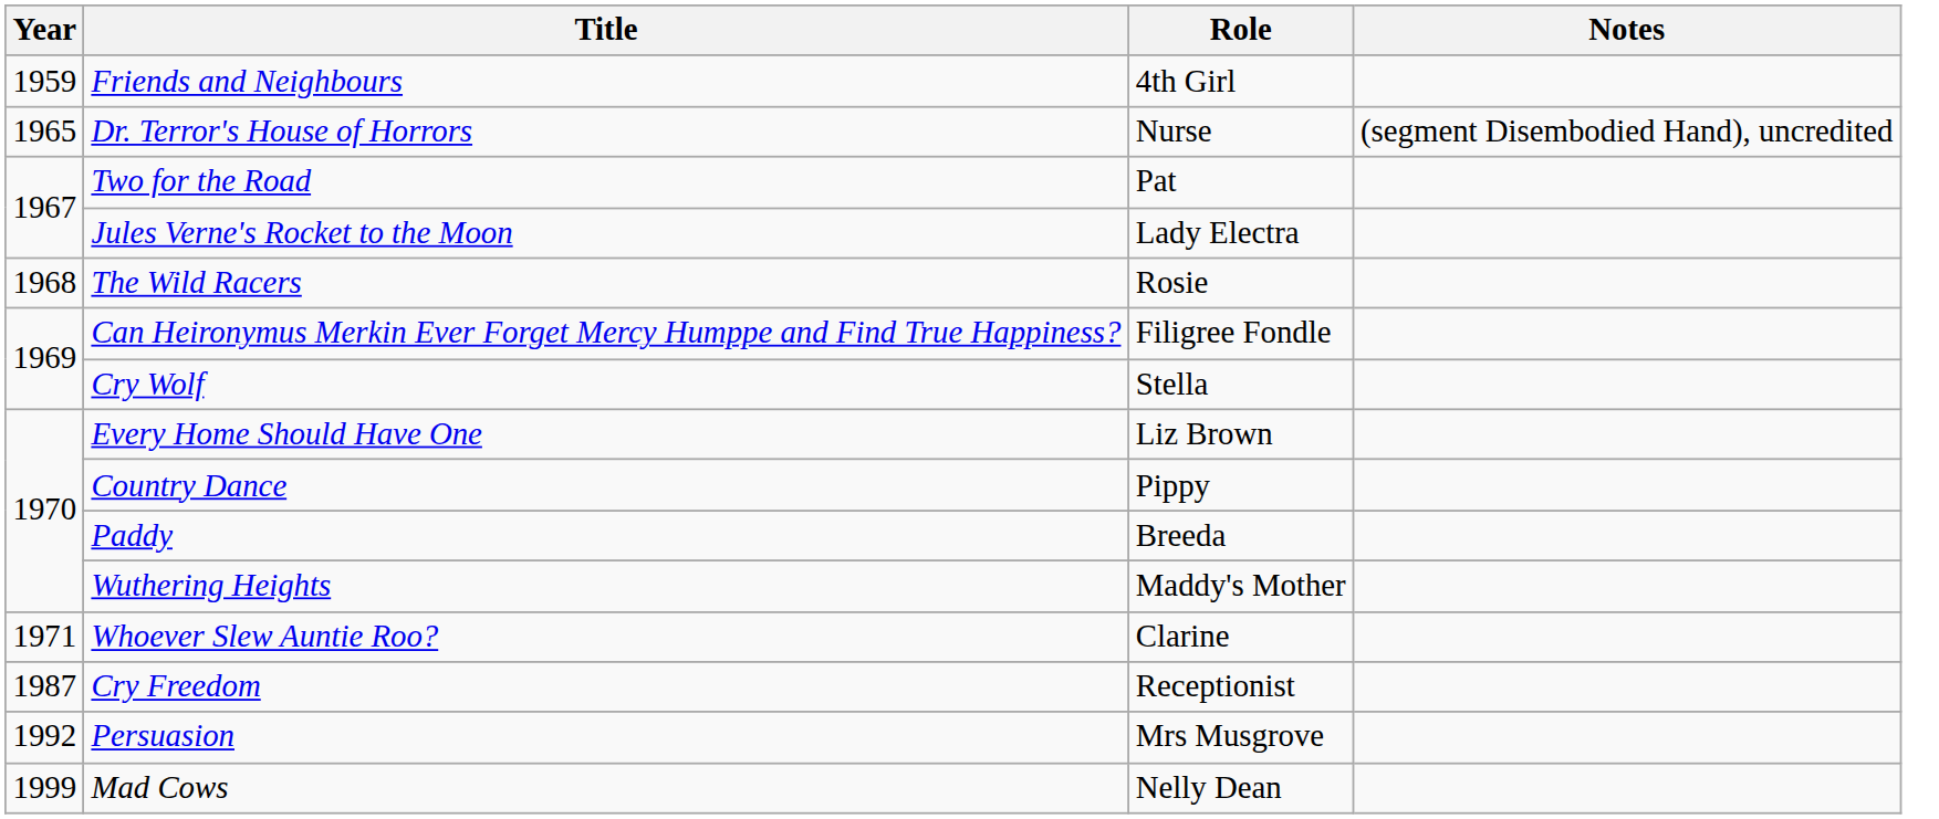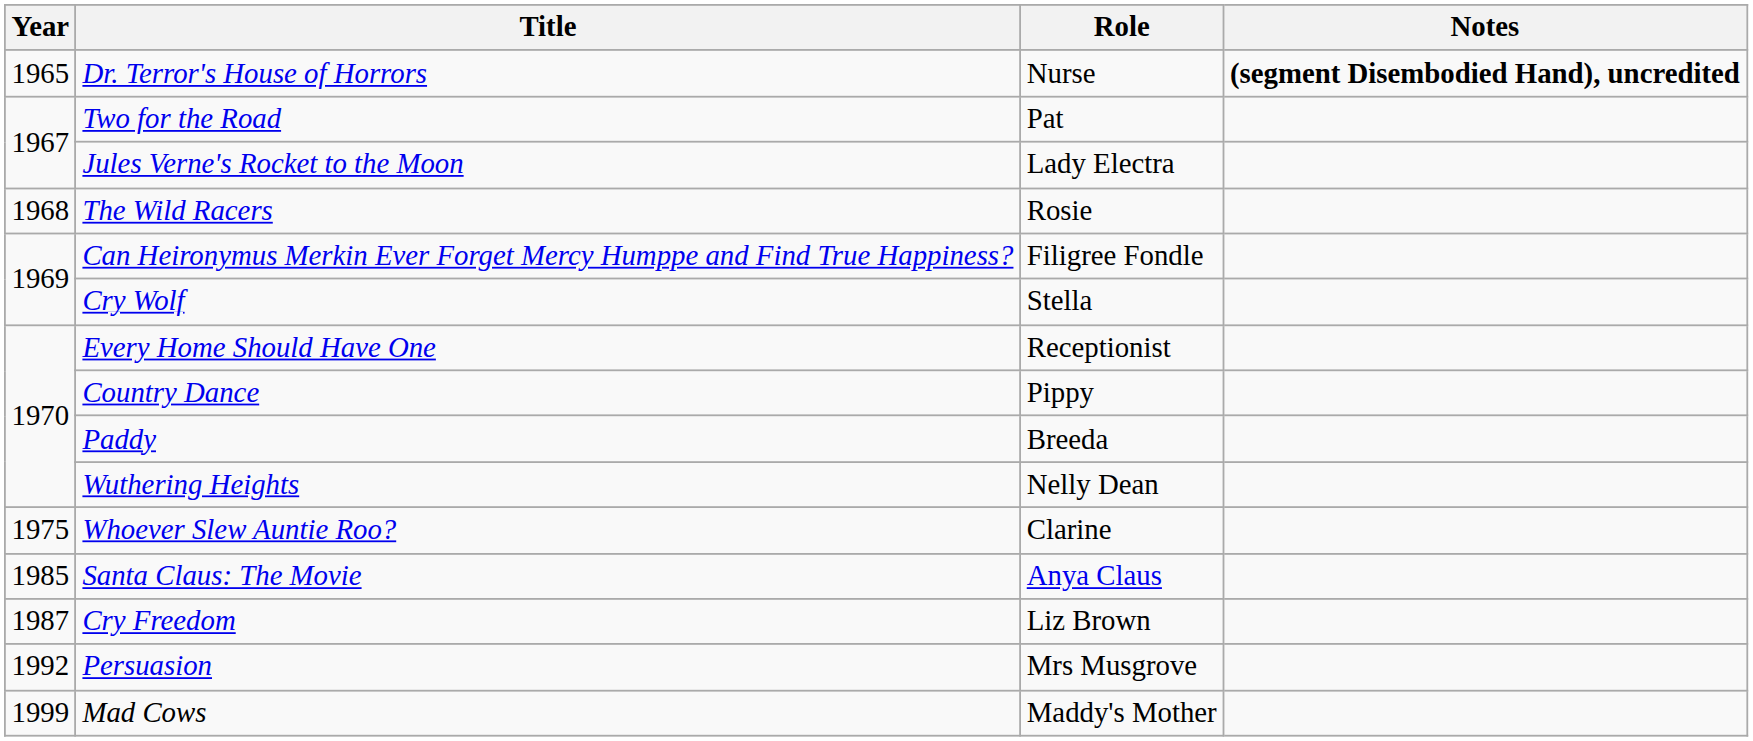- row: 1959 | Friends and Neighbours | 4th Girl
Dr. Terror's House of Horrors | Notes: normal -> bold
Every Home Should Have One | Role: Liz Brown -> Receptionist
Wuthering Heights | Role: Maddy's Mother -> Nelly Dean
Whoever Slew Auntie Roo? | Year: 1971 -> 1975
+ row: 1985 | Santa Claus: The Movie | Anya Claus
Cry Freedom | Role: Receptionist -> Liz Brown
Mad Cows | Role: Nelly Dean -> Maddy's Mother
